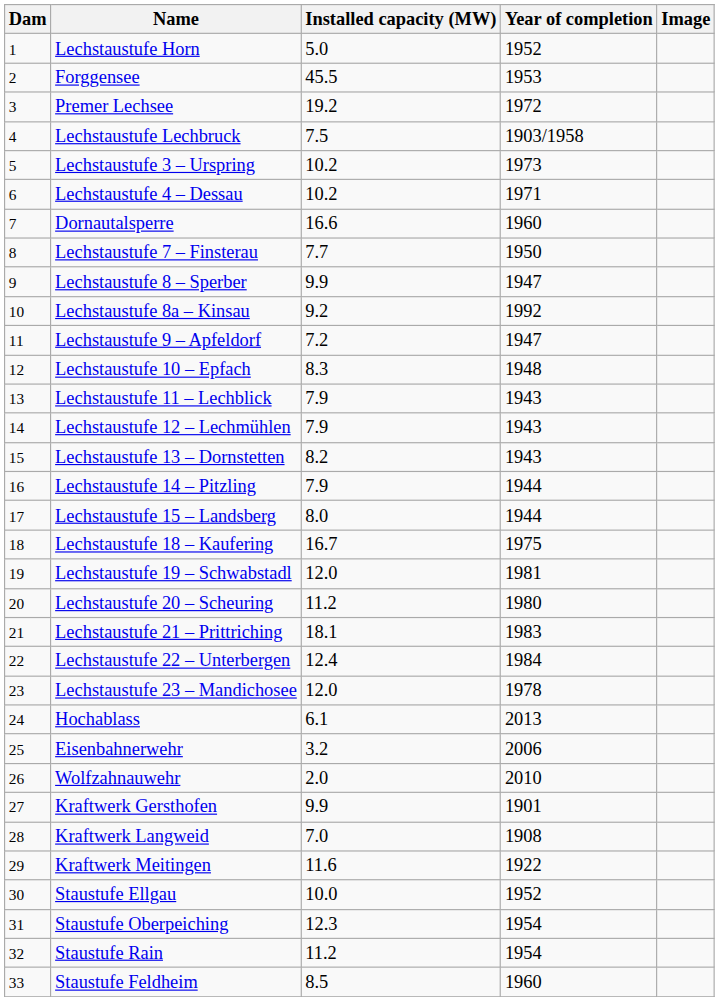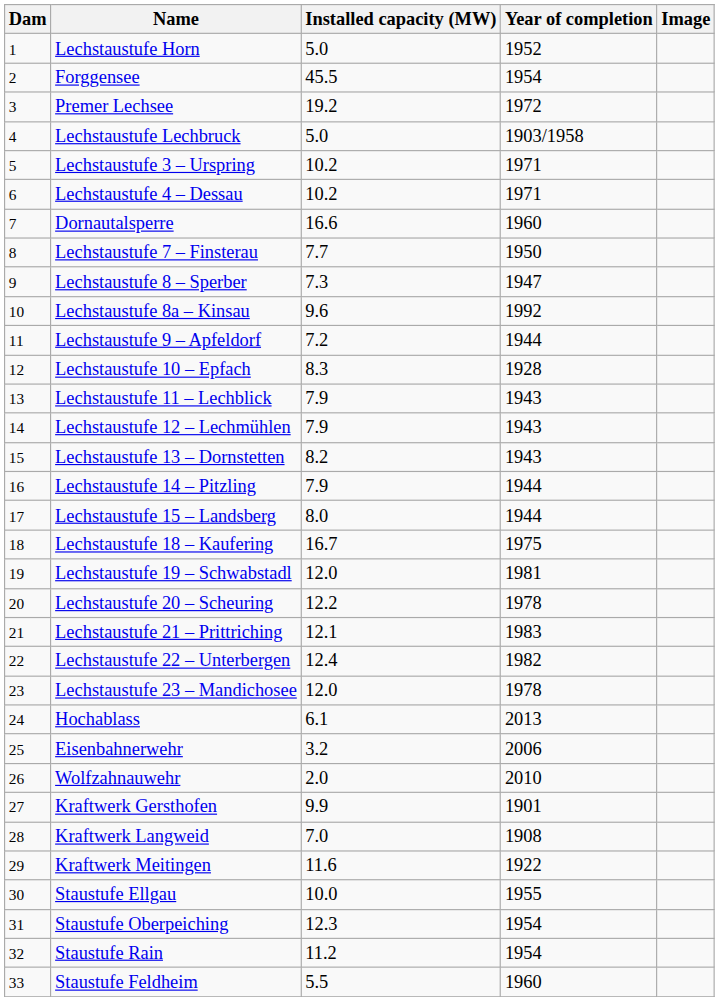Forggensee | Year of completion: 1953 -> 1954
Lechstaustufe Lechbruck | Installed capacity (MW): 7.5 -> 5.0
Lechstaustufe 3 – Urspring | Year of completion: 1973 -> 1971
Lechstaustufe 8 – Sperber | Installed capacity (MW): 9.9 -> 7.3
Lechstaustufe 8a – Kinsau | Installed capacity (MW): 9.2 -> 9.6
Lechstaustufe 9 – Apfeldorf | Year of completion: 1947 -> 1944
Lechstaustufe 10 – Epfach | Year of completion: 1948 -> 1928
Lechstaustufe 20 – Scheuring | Installed capacity (MW): 11.2 -> 12.2
Lechstaustufe 20 – Scheuring | Year of completion: 1980 -> 1978
Lechstaustufe 21 – Prittriching | Installed capacity (MW): 18.1 -> 12.1
Lechstaustufe 22 – Unterbergen | Year of completion: 1984 -> 1982
Staustufe Ellgau | Year of completion: 1952 -> 1955
Staustufe Feldheim | Installed capacity (MW): 8.5 -> 5.5
